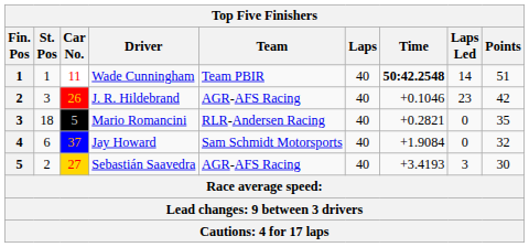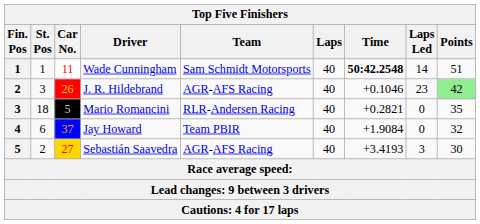Wade Cunningham | Team: Team PBIR -> Sam Schmidt Motorsports
J. R. Hildebrand | Points: no background -> lightgreen background
Jay Howard | Team: Sam Schmidt Motorsports -> Team PBIR
